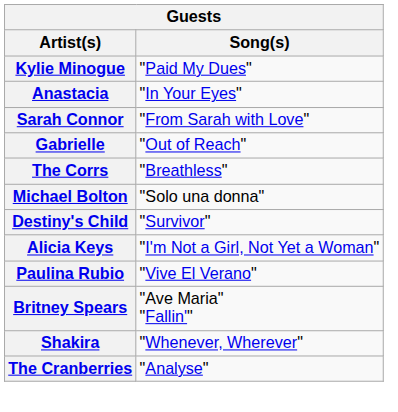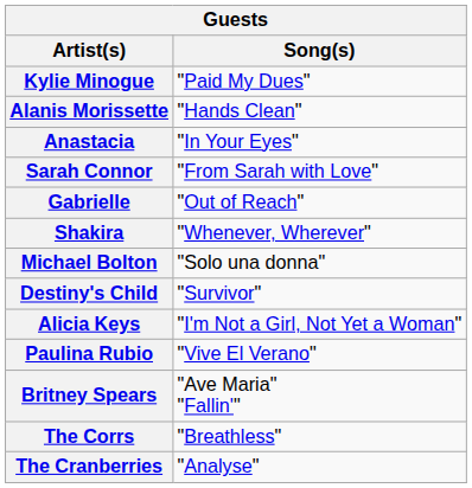+ row: Alanis Morissette | "Hands Clean"
rows swapped: Shakira <-> The Corrs
